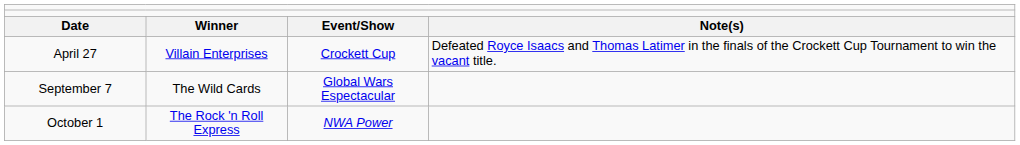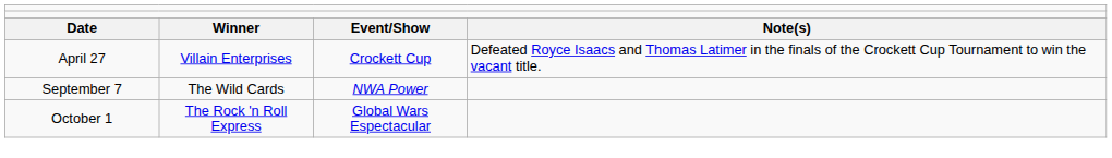September 7 | column 3: Global Wars Espectacular -> NWA Power
October 1 | column 3: NWA Power -> Global Wars Espectacular
